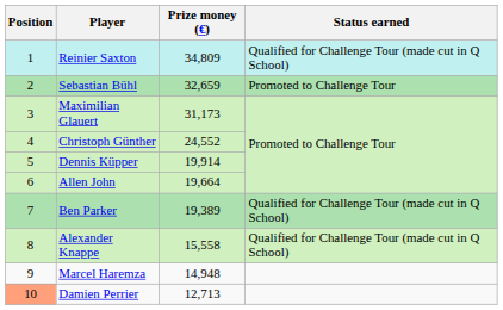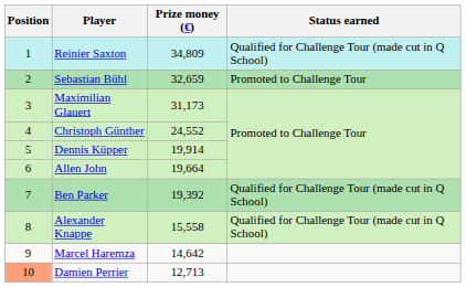Ben Parker | Prize money (€): 19,389 -> 19,392
Marcel Haremza | Prize money (€): 14,948 -> 14,642
